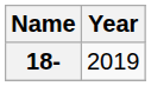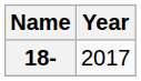18- | Year: 2019 -> 2017
